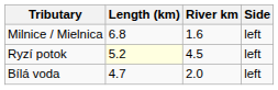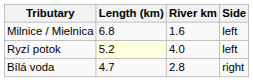Ryzí potok | River km: 4.5 -> 4.0
Bílá voda | River km: 2.0 -> 2.8
Bílá voda | Side: left -> right
